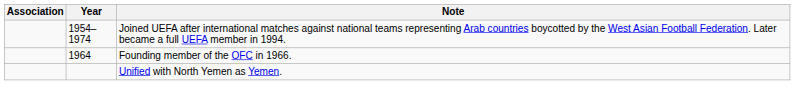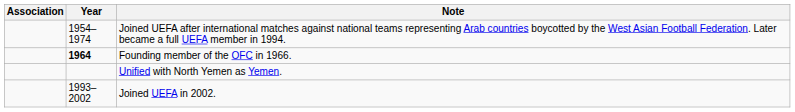Founding member of the OFC in 1966. | Year: normal -> bold
+ row: 1993–2002 | Joined UEFA in 2002.
